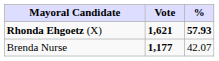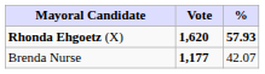Rhonda Ehgoetz (X) | Vote: 1,621 -> 1,620
